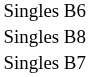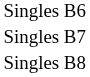rows swapped: Singles B7 <-> Singles B8
